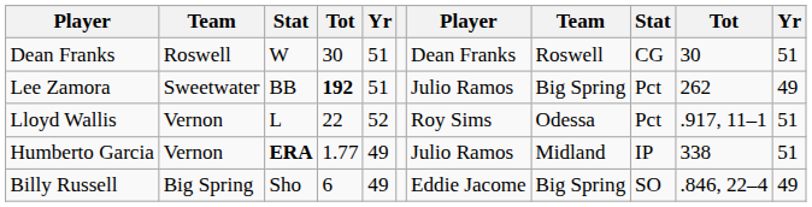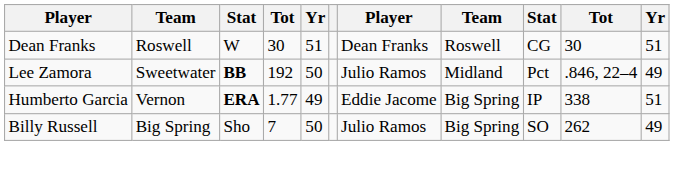Lee Zamora | column 3: normal -> bold
Lee Zamora | column 4: bold -> normal
Lee Zamora | column 5: 51 -> 50
Lee Zamora | column 8: Big Spring -> Midland
Lee Zamora | column 10: 262 -> .846, 22–4
- row: Lloyd Wallis | Vernon | L | 22 | 52 | Roy Sims | Odessa | Pct | .917, 11–1 | 51
Humberto Garcia | column 7: Julio Ramos -> Eddie Jacome
Humberto Garcia | column 8: Midland -> Big Spring
Billy Russell | column 4: 6 -> 7
Billy Russell | column 5: 49 -> 50
Billy Russell | column 7: Eddie Jacome -> Julio Ramos
Billy Russell | column 10: .846, 22–4 -> 262
